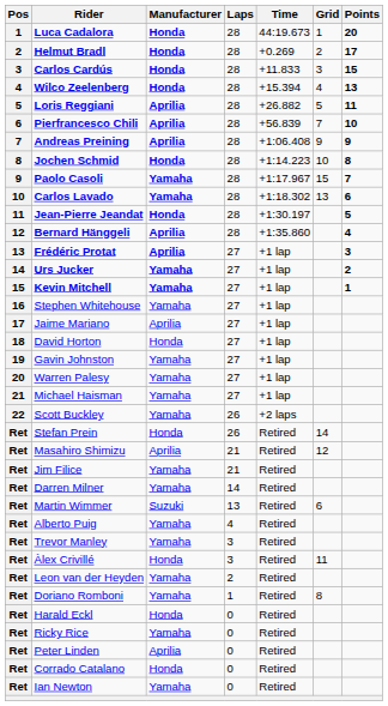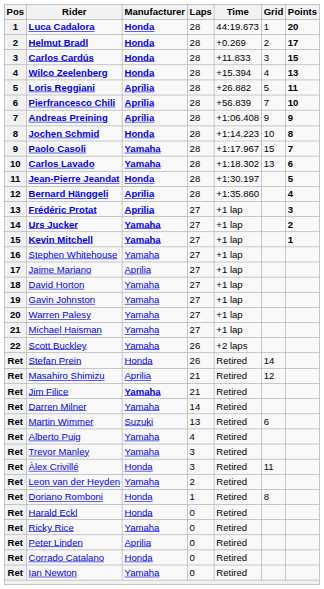David Horton | Manufacturer: Honda -> Yamaha
Jim Filice | Manufacturer: normal -> bold
Doriano Romboni | Manufacturer: Yamaha -> Honda
